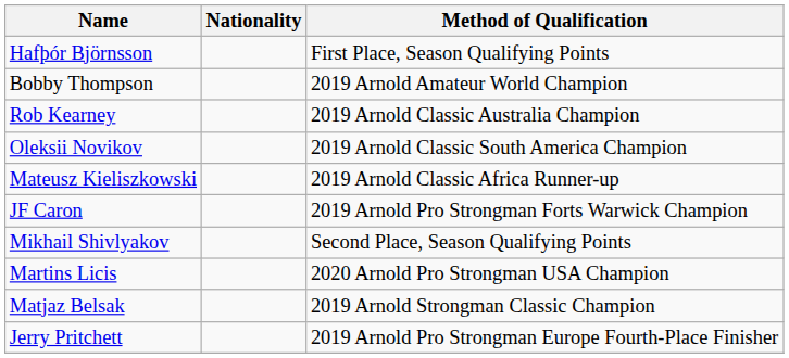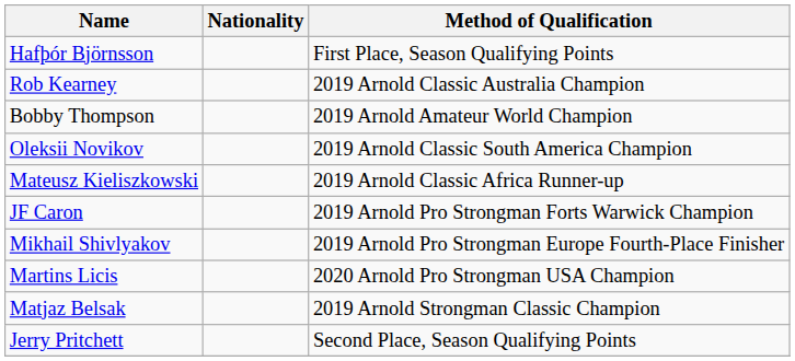rows swapped: Rob Kearney <-> Bobby Thompson
Mikhail Shivlyakov | Method of Qualification: Second Place, Season Qualifying Points -> 2019 Arnold Pro Strongman Europe Fourth-Place Finisher
Jerry Pritchett | Method of Qualification: 2019 Arnold Pro Strongman Europe Fourth-Place Finisher -> Second Place, Season Qualifying Points
